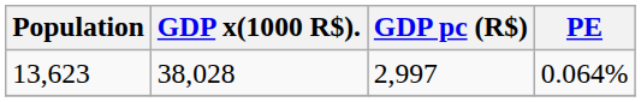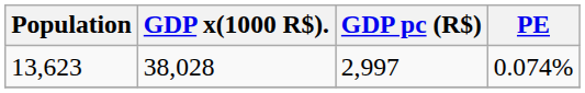13,623 | PE: 0.064% -> 0.074%
